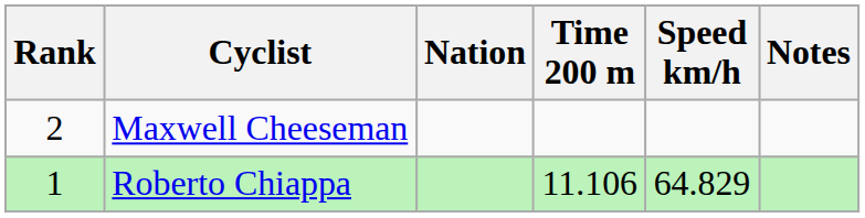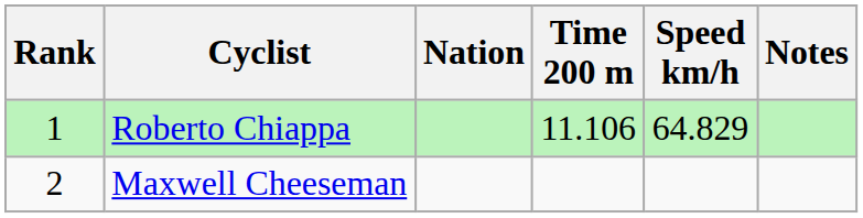rows swapped: Roberto Chiappa <-> Maxwell Cheeseman
